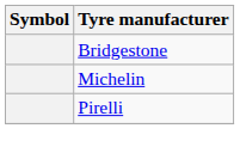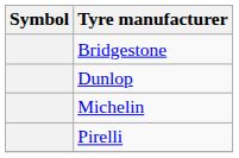+ row: Dunlop
